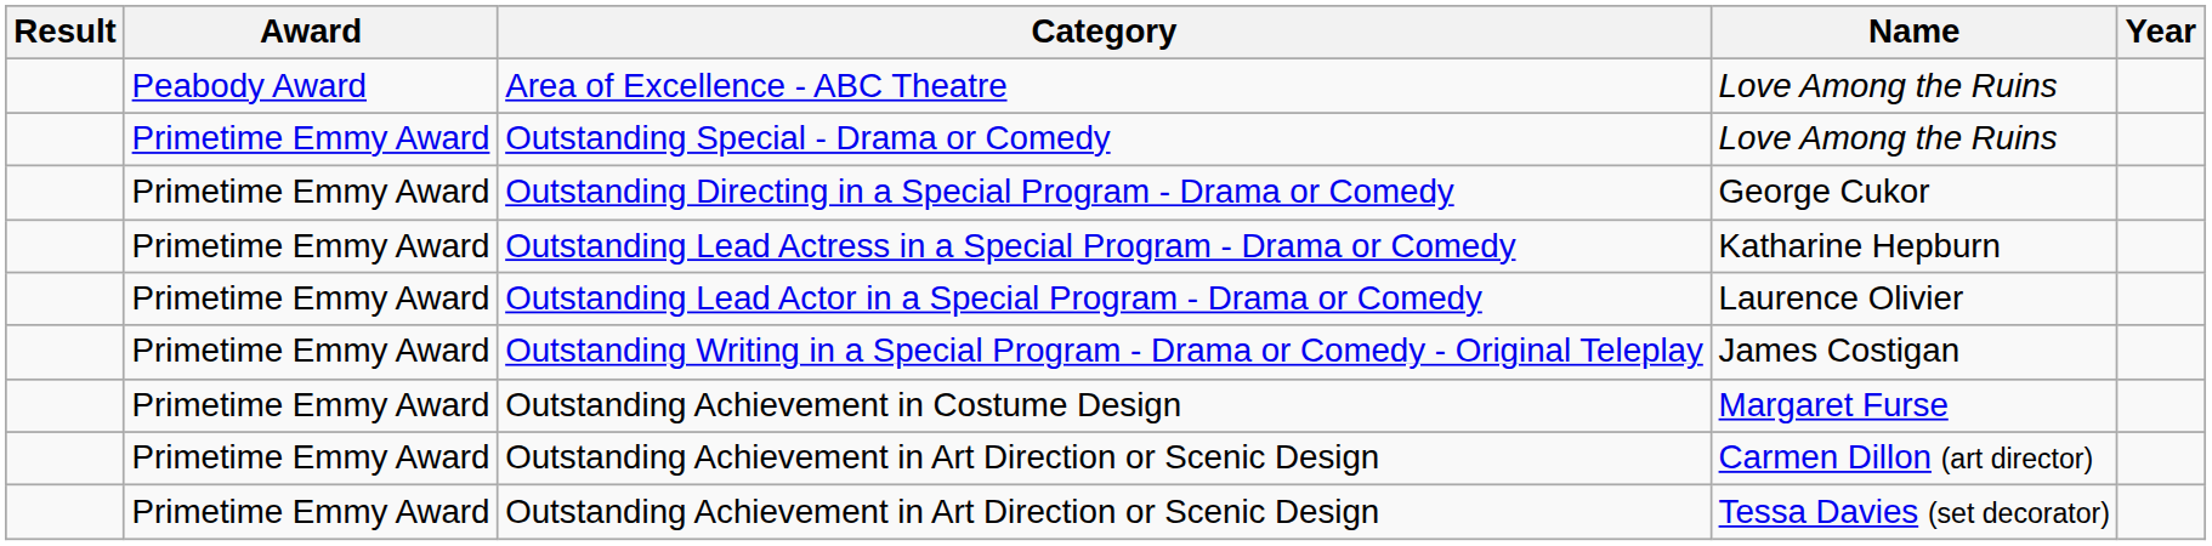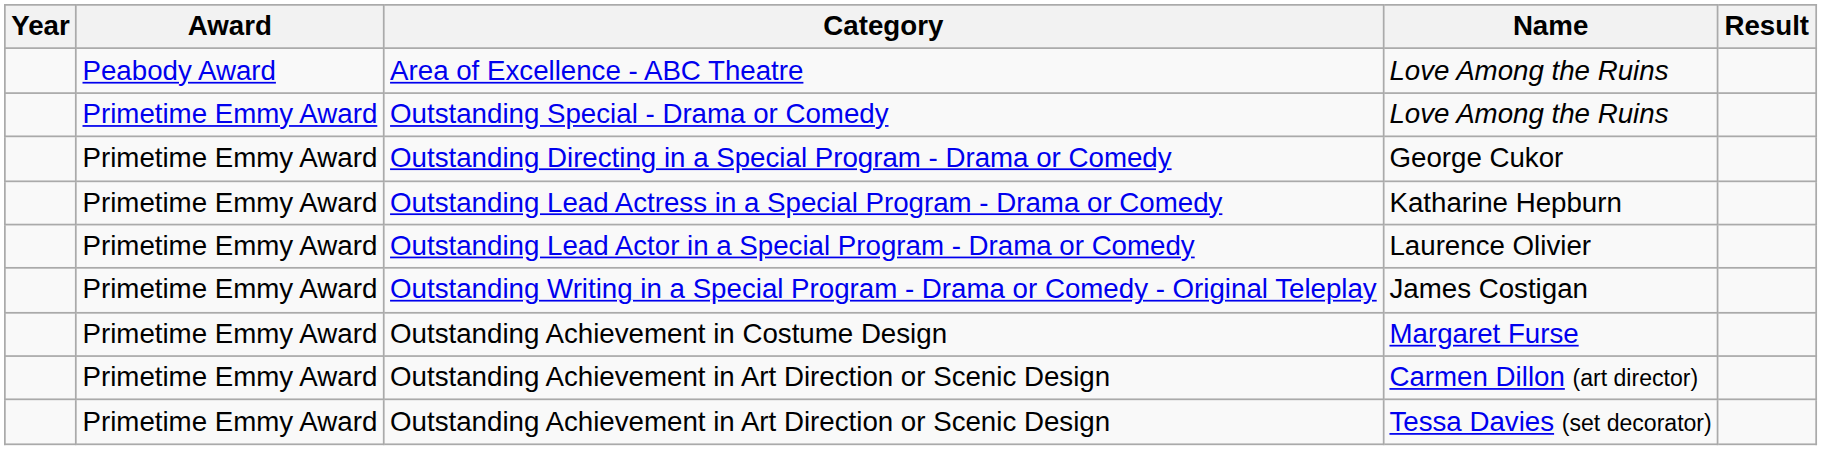columns swapped: Year <-> Result
